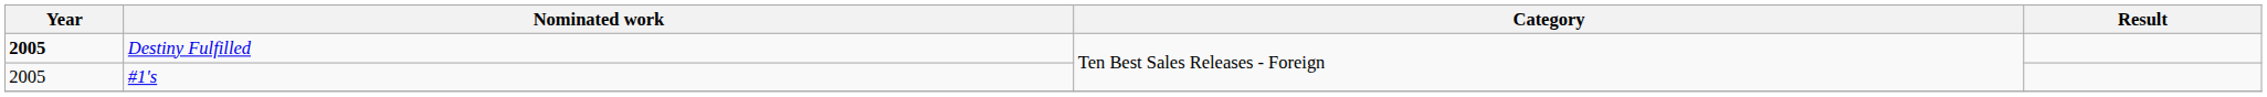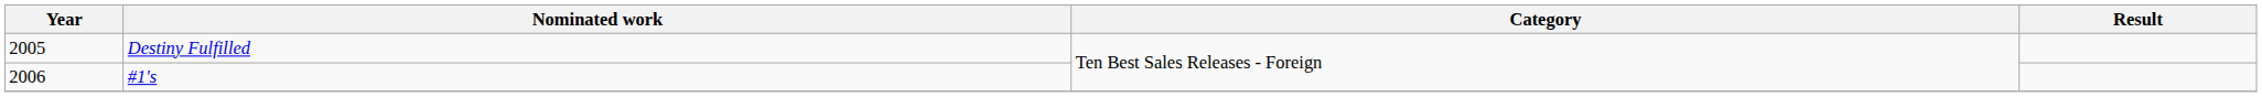Destiny Fulfilled | Year: bold -> normal
#1's | Year: 2005 -> 2006
